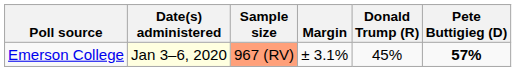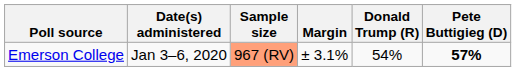Emerson College | Date(s) administered: lightyellow background -> no background
Emerson College | Donald Trump (R): 45% -> 54%
